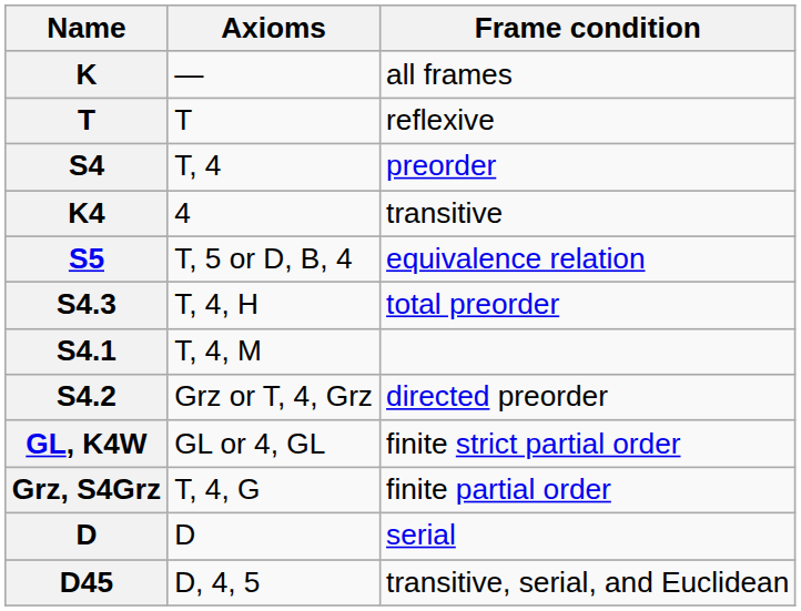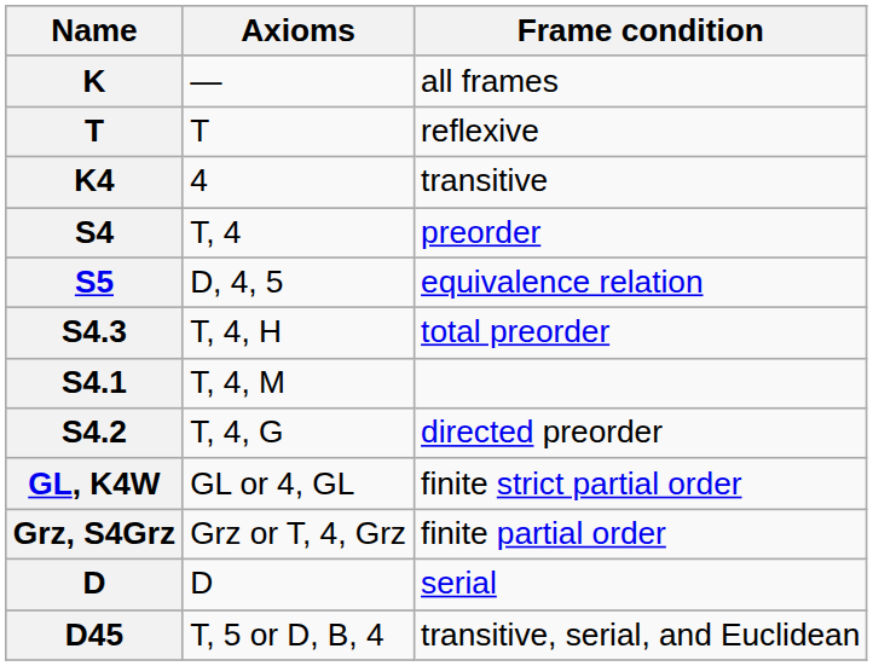rows swapped: K4 <-> S4
S5 | Axioms: T, 5 or D, B, 4 -> D, 4, 5
S4.2 | Axioms: Grz or T, 4, Grz -> T, 4, G
Grz, S4Grz | Axioms: T, 4, G -> Grz or T, 4, Grz
D45 | Axioms: D, 4, 5 -> T, 5 or D, B, 4
